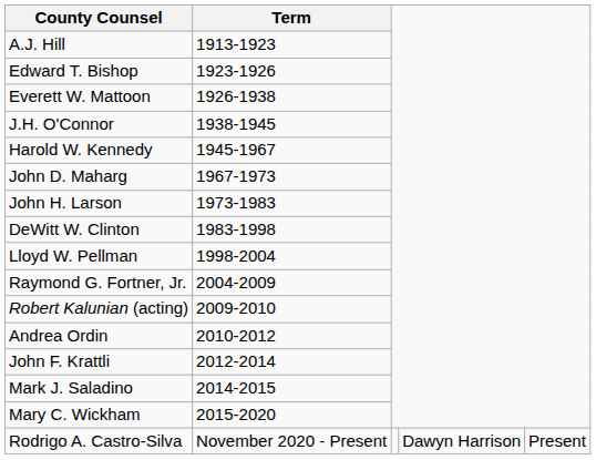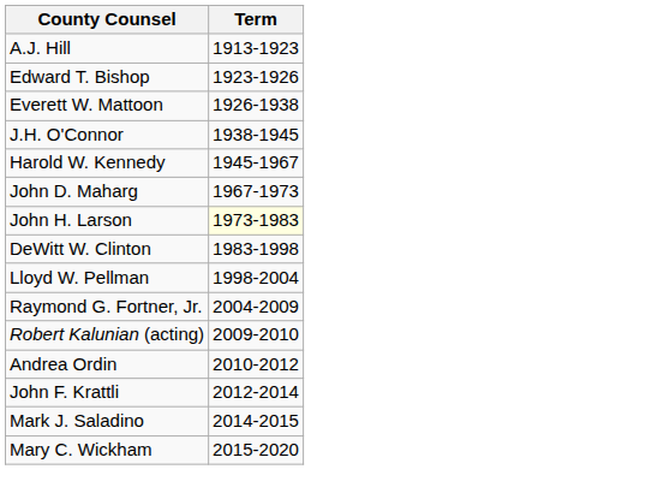John H. Larson | Term: no background -> lightyellow background
- row: Rodrigo A. Castro-Silva | November 2020 - Present | Dawyn Harrison | Present
